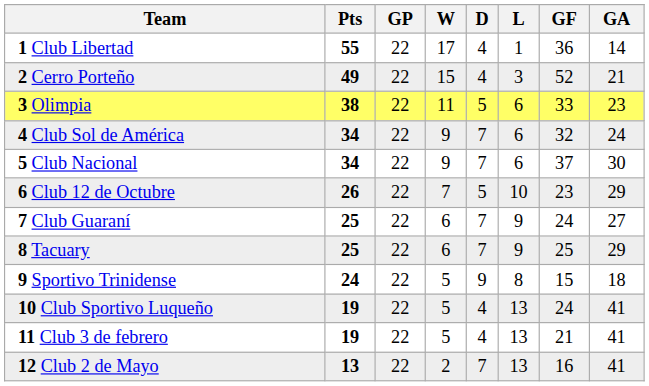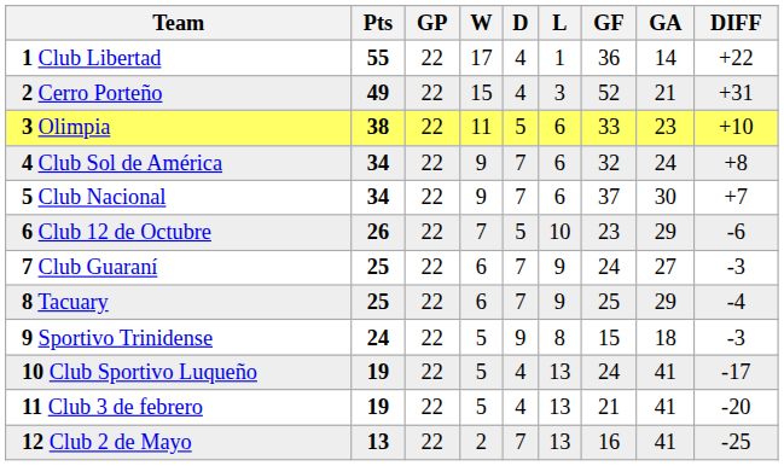+ column: DIFF | +22 | +31 | +10 | +8 | +7 | -6 | -3 | -4 | -3 | -17 | -20 | -25
